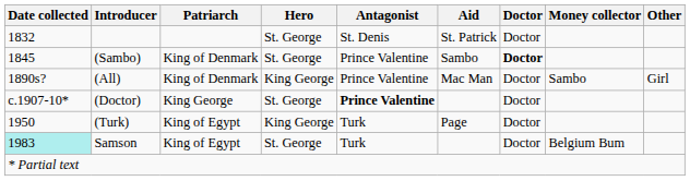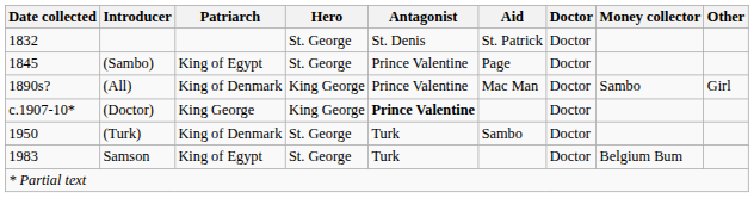(Sambo) | Patriarch: King of Denmark -> King of Egypt
(Sambo) | Aid: Sambo -> Page
(Sambo) | Doctor: bold -> normal
(Doctor) | Hero: St. George -> King George
(Turk) | Patriarch: King of Egypt -> King of Denmark
(Turk) | Hero: King George -> St. George
(Turk) | Aid: Page -> Sambo
Samson | Date collected: paleturquoise background -> no background
